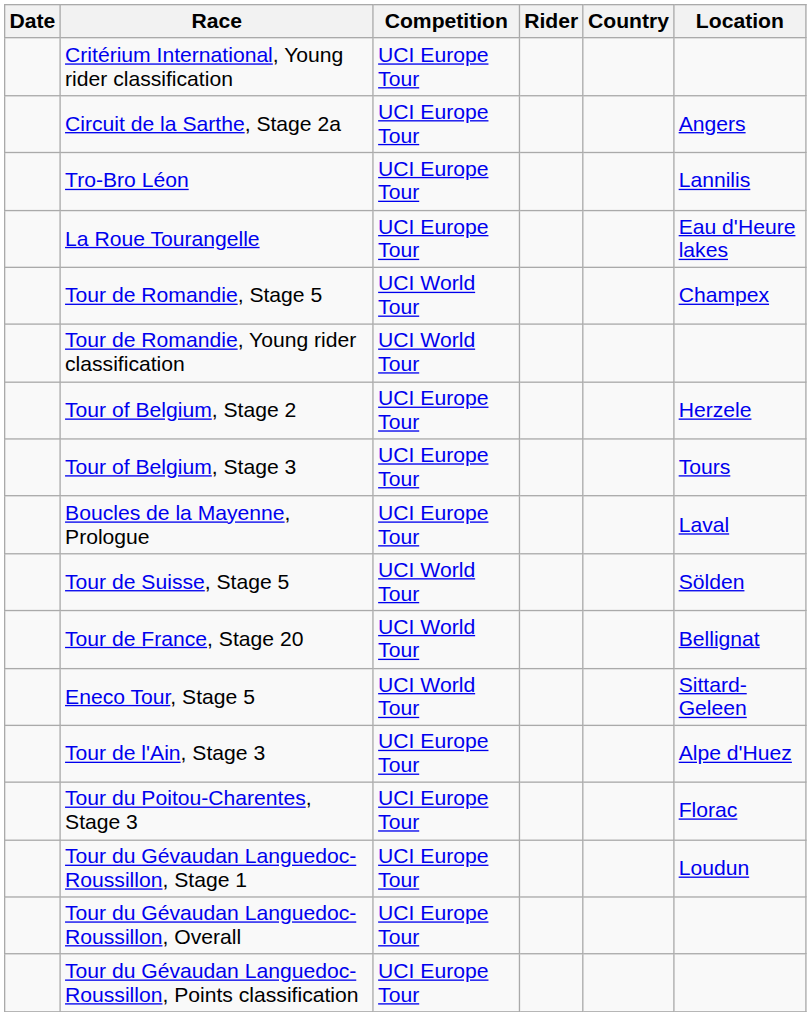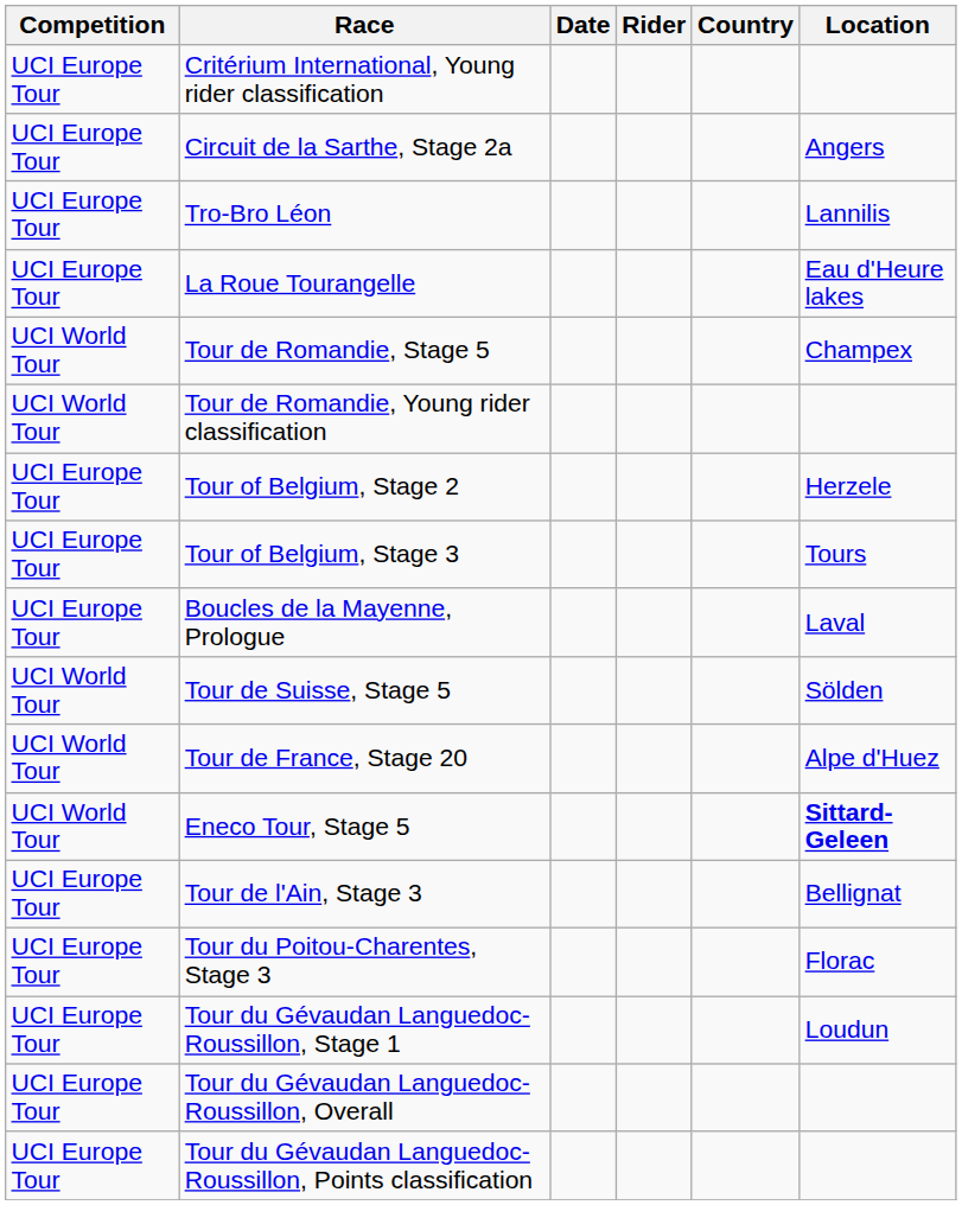columns swapped: Date <-> Competition
Tour de France, Stage 20 | Location: Bellignat -> Alpe d'Huez
Eneco Tour, Stage 5 | Location: normal -> bold
Tour de l'Ain, Stage 3 | Location: Alpe d'Huez -> Bellignat
